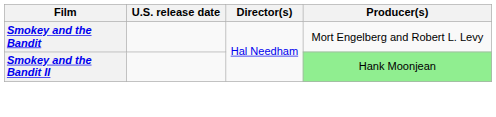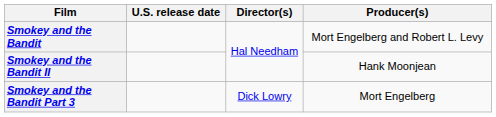Smokey and the Bandit II | Producer(s): lightgreen background -> no background
+ row: Smokey and the Bandit Part 3 | Dick Lowry | Mort Engelberg
